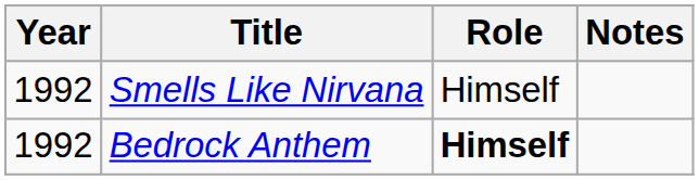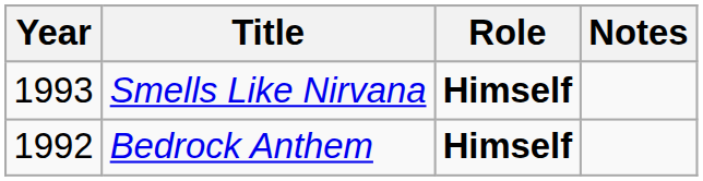Smells Like Nirvana | Year: 1992 -> 1993
Smells Like Nirvana | Role: normal -> bold
